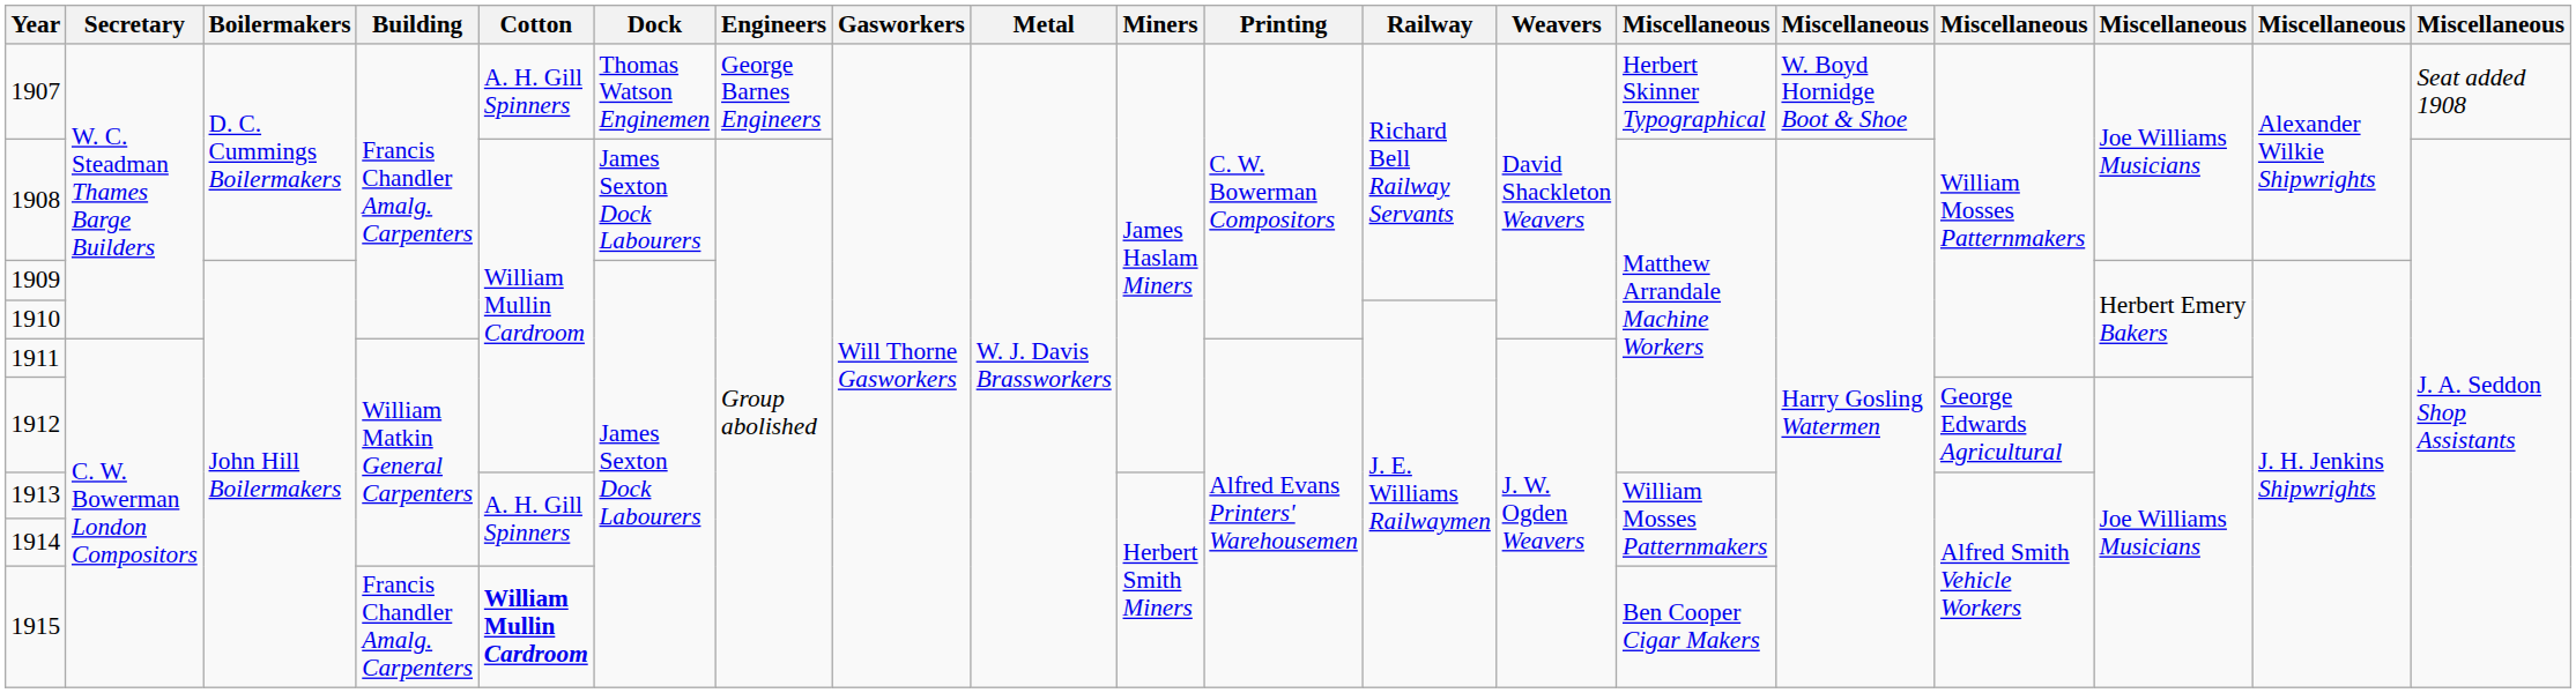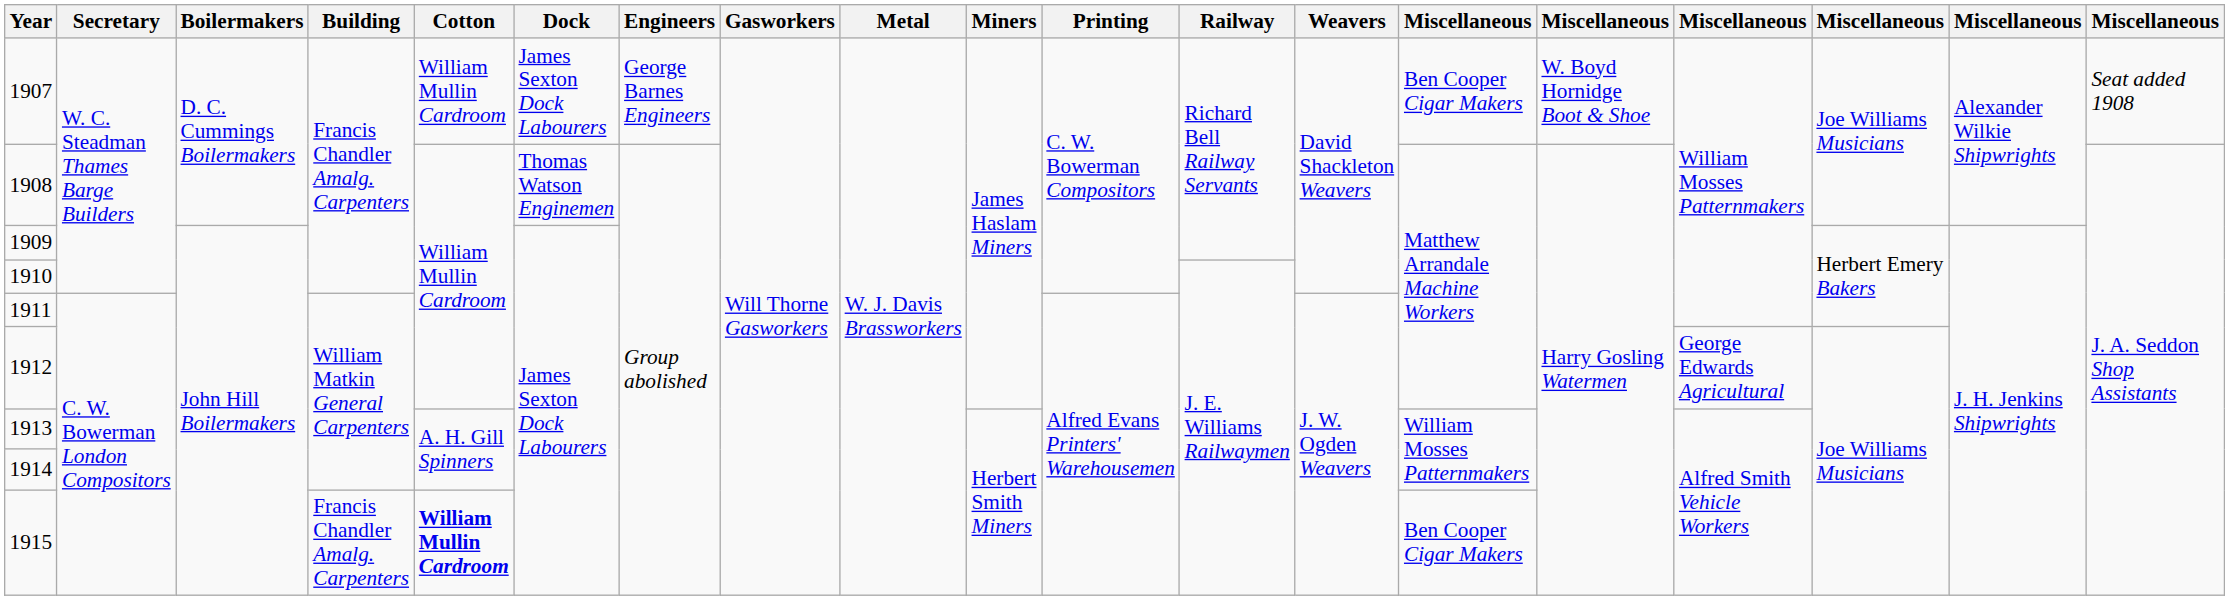1907 | Cotton: A. H. Gill Spinners -> William Mullin Cardroom
1907 | Dock: Thomas Watson Enginemen -> James Sexton Dock Labourers
1907 | column 14: Herbert Skinner Typographical -> Ben Cooper Cigar Makers
1908 | Dock: James Sexton Dock Labourers -> Thomas Watson Enginemen
